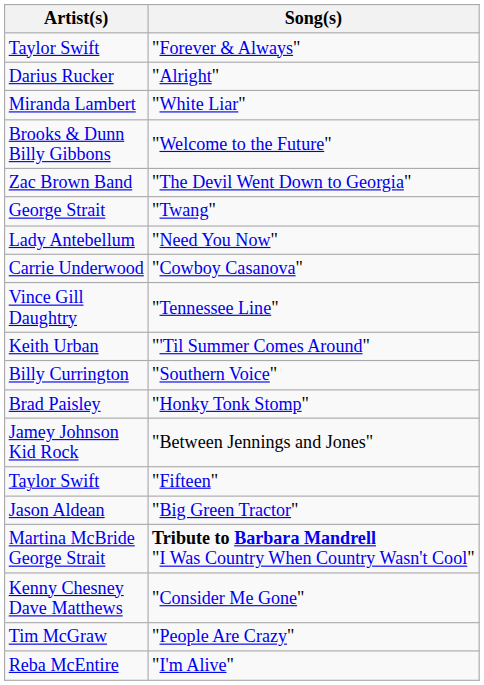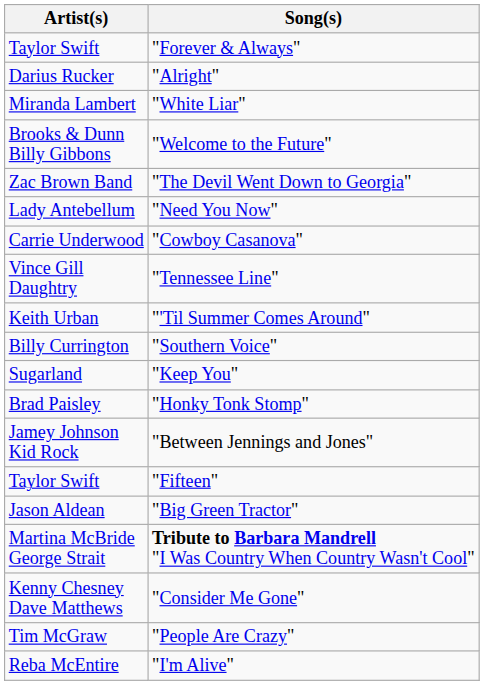- row: George Strait | "Twang"
+ row: Sugarland | "Keep You"
